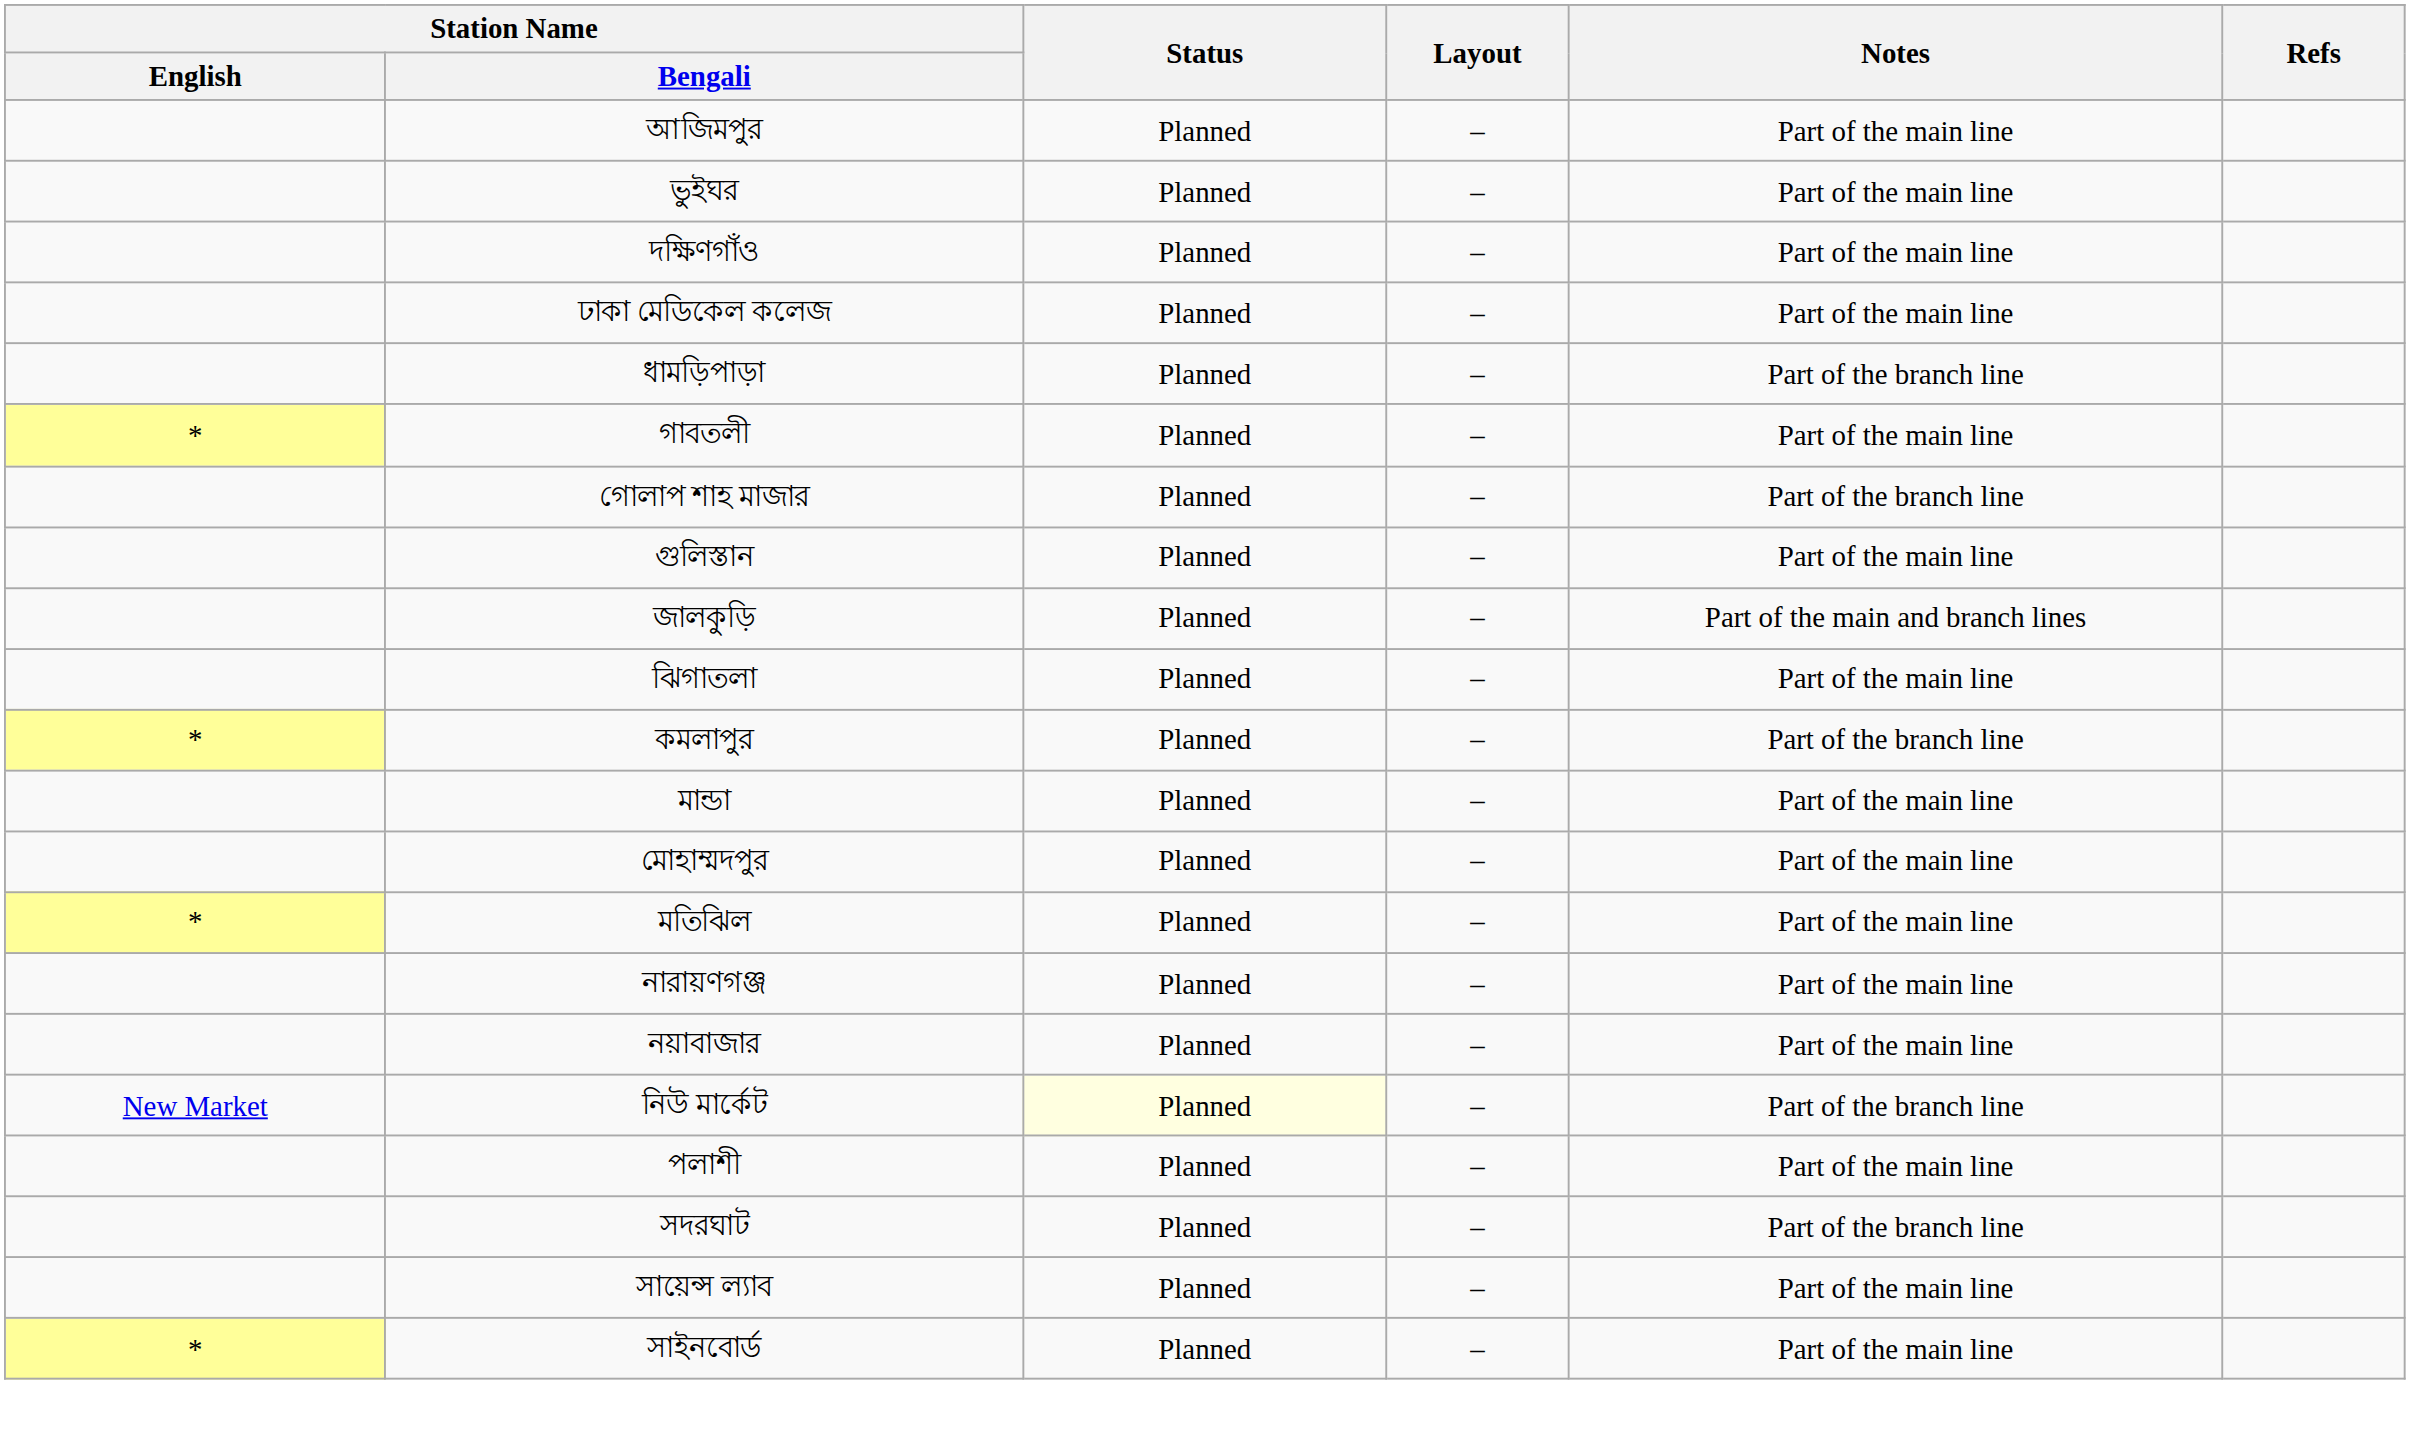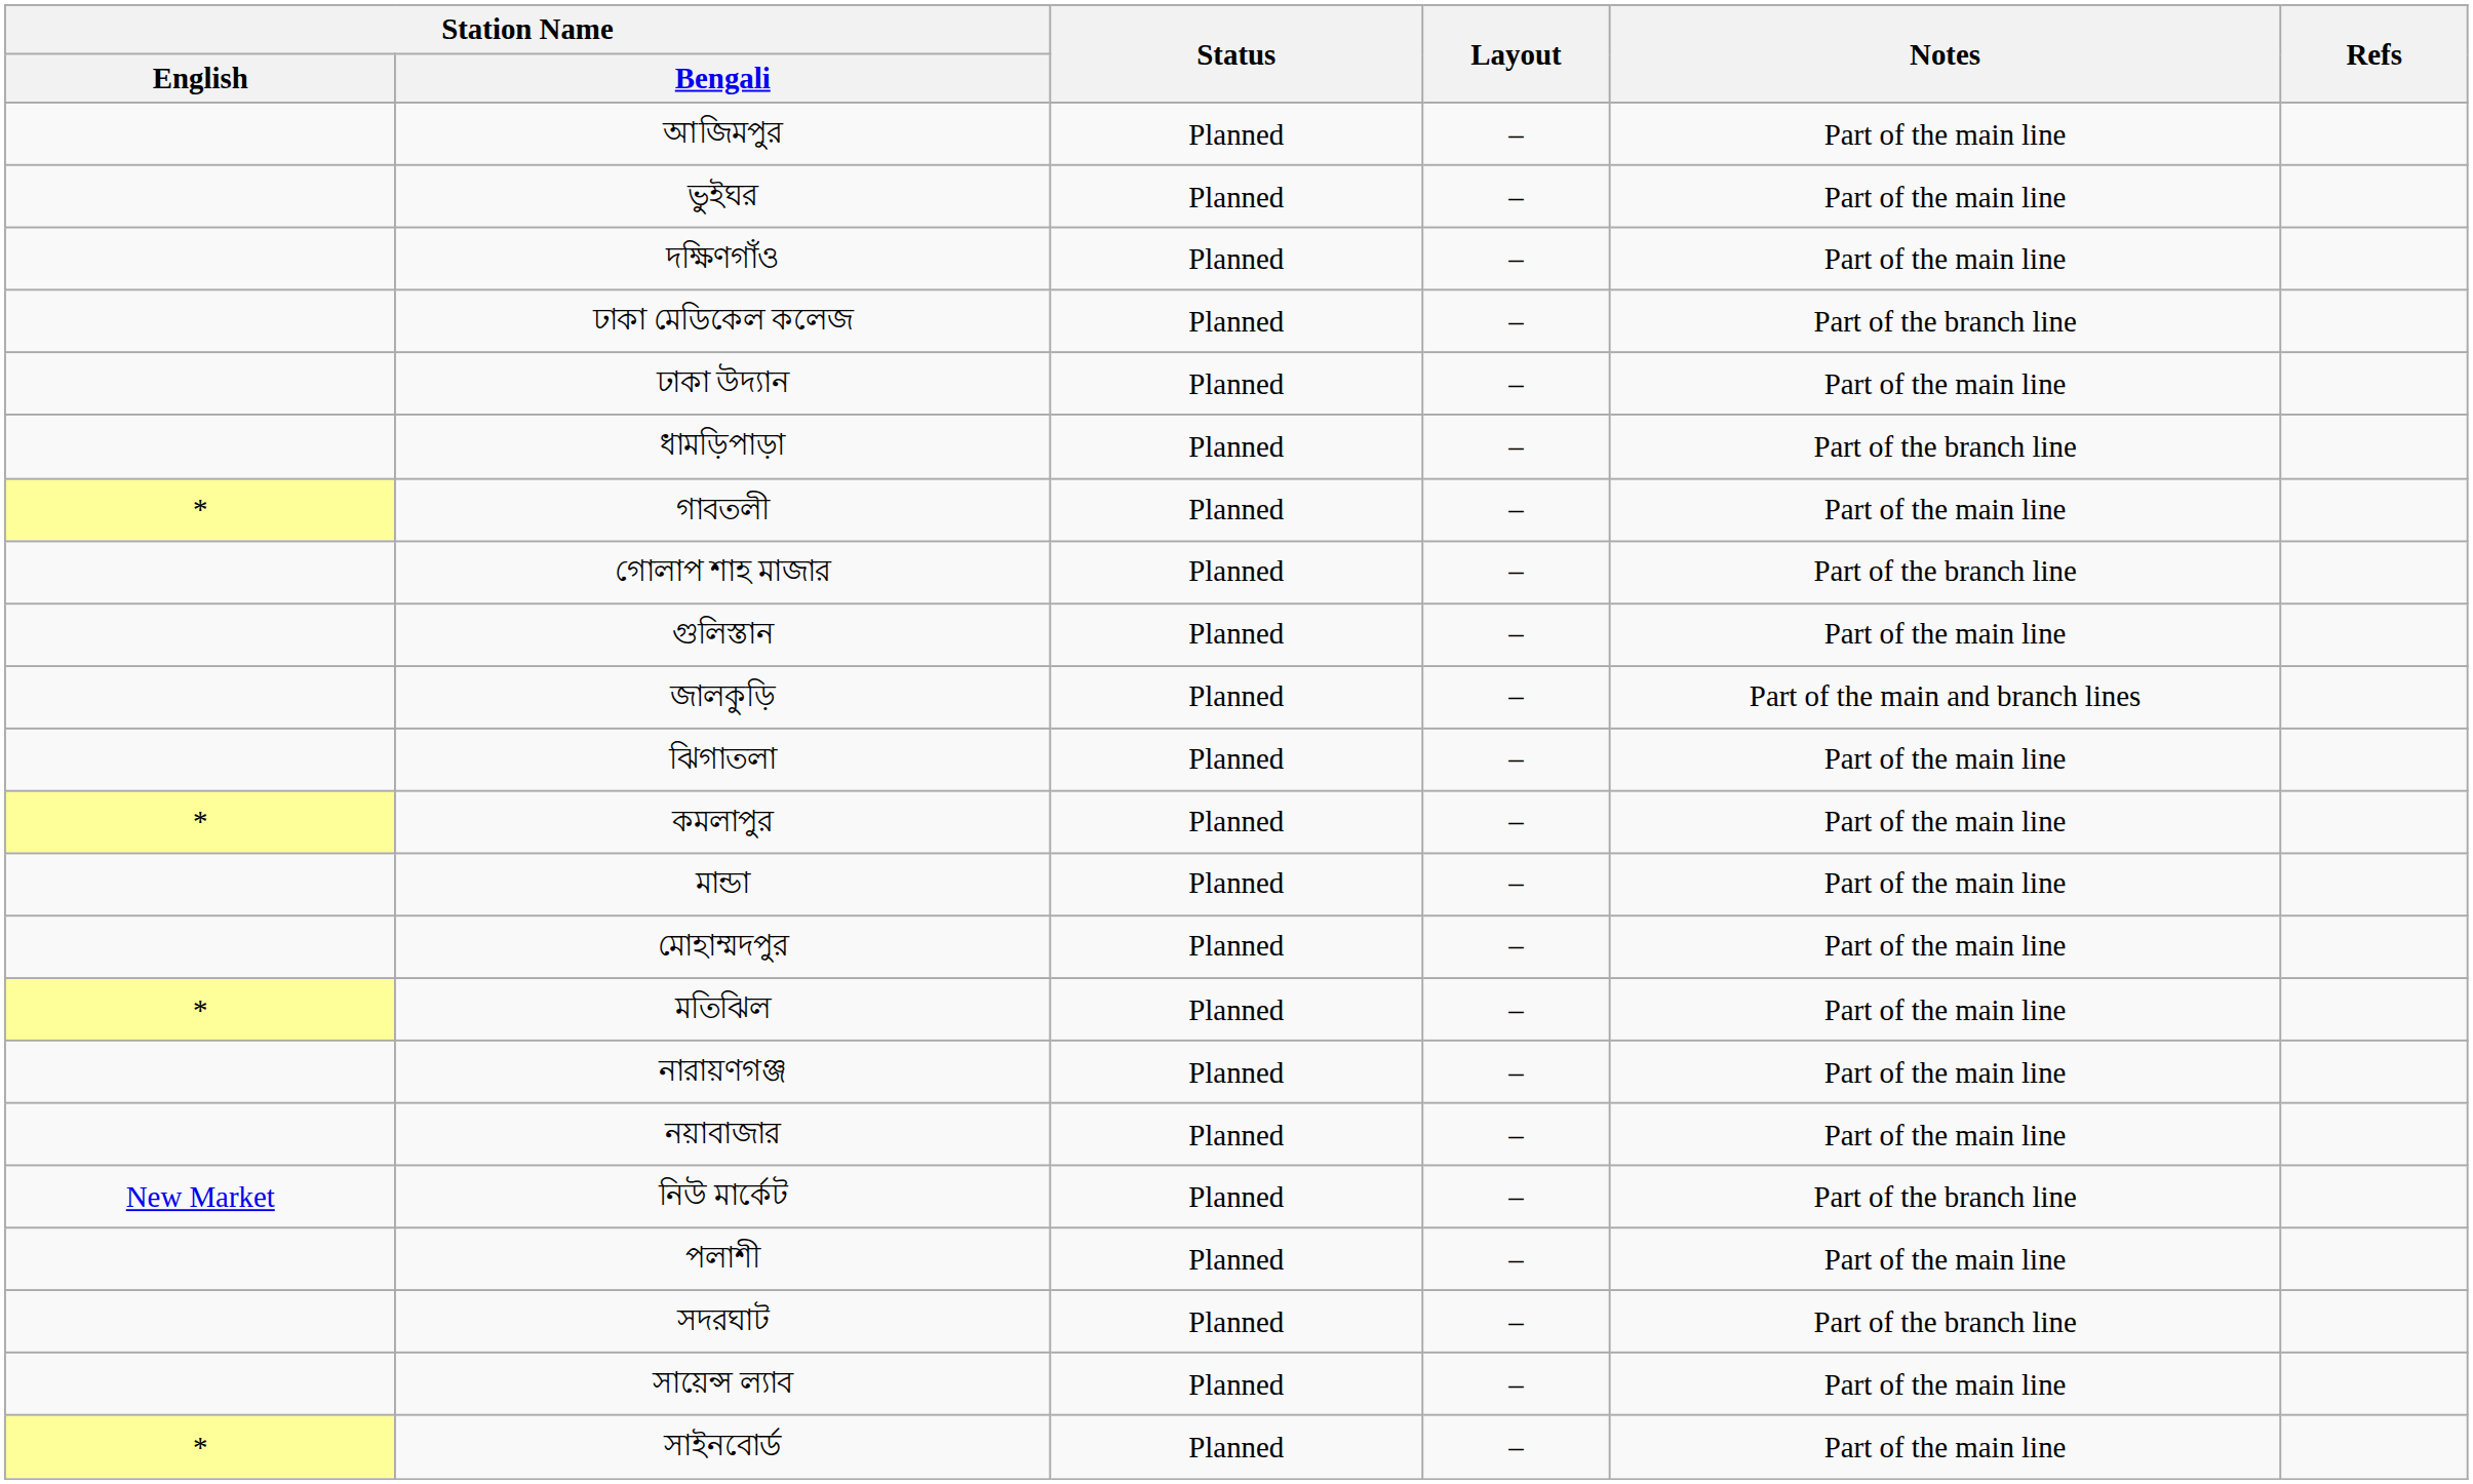ঢাকা মেডিকেল কলেজ | Notes: Part of the main line -> Part of the branch line
+ row: ঢাকা উদ্যান | Planned | – | Part of the main line
কমলাপুর | Notes: Part of the branch line -> Part of the main line
নিউ মার্কেট | Status: lightyellow background -> no background
